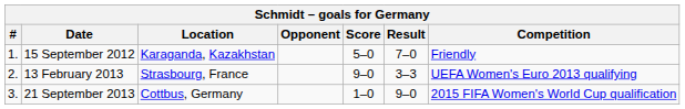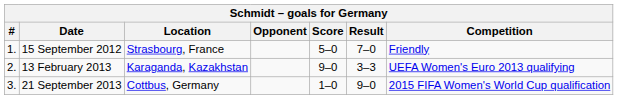15 September 2012 | Location: Karaganda, Kazakhstan -> Strasbourg, France
13 February 2013 | Location: Strasbourg, France -> Karaganda, Kazakhstan
